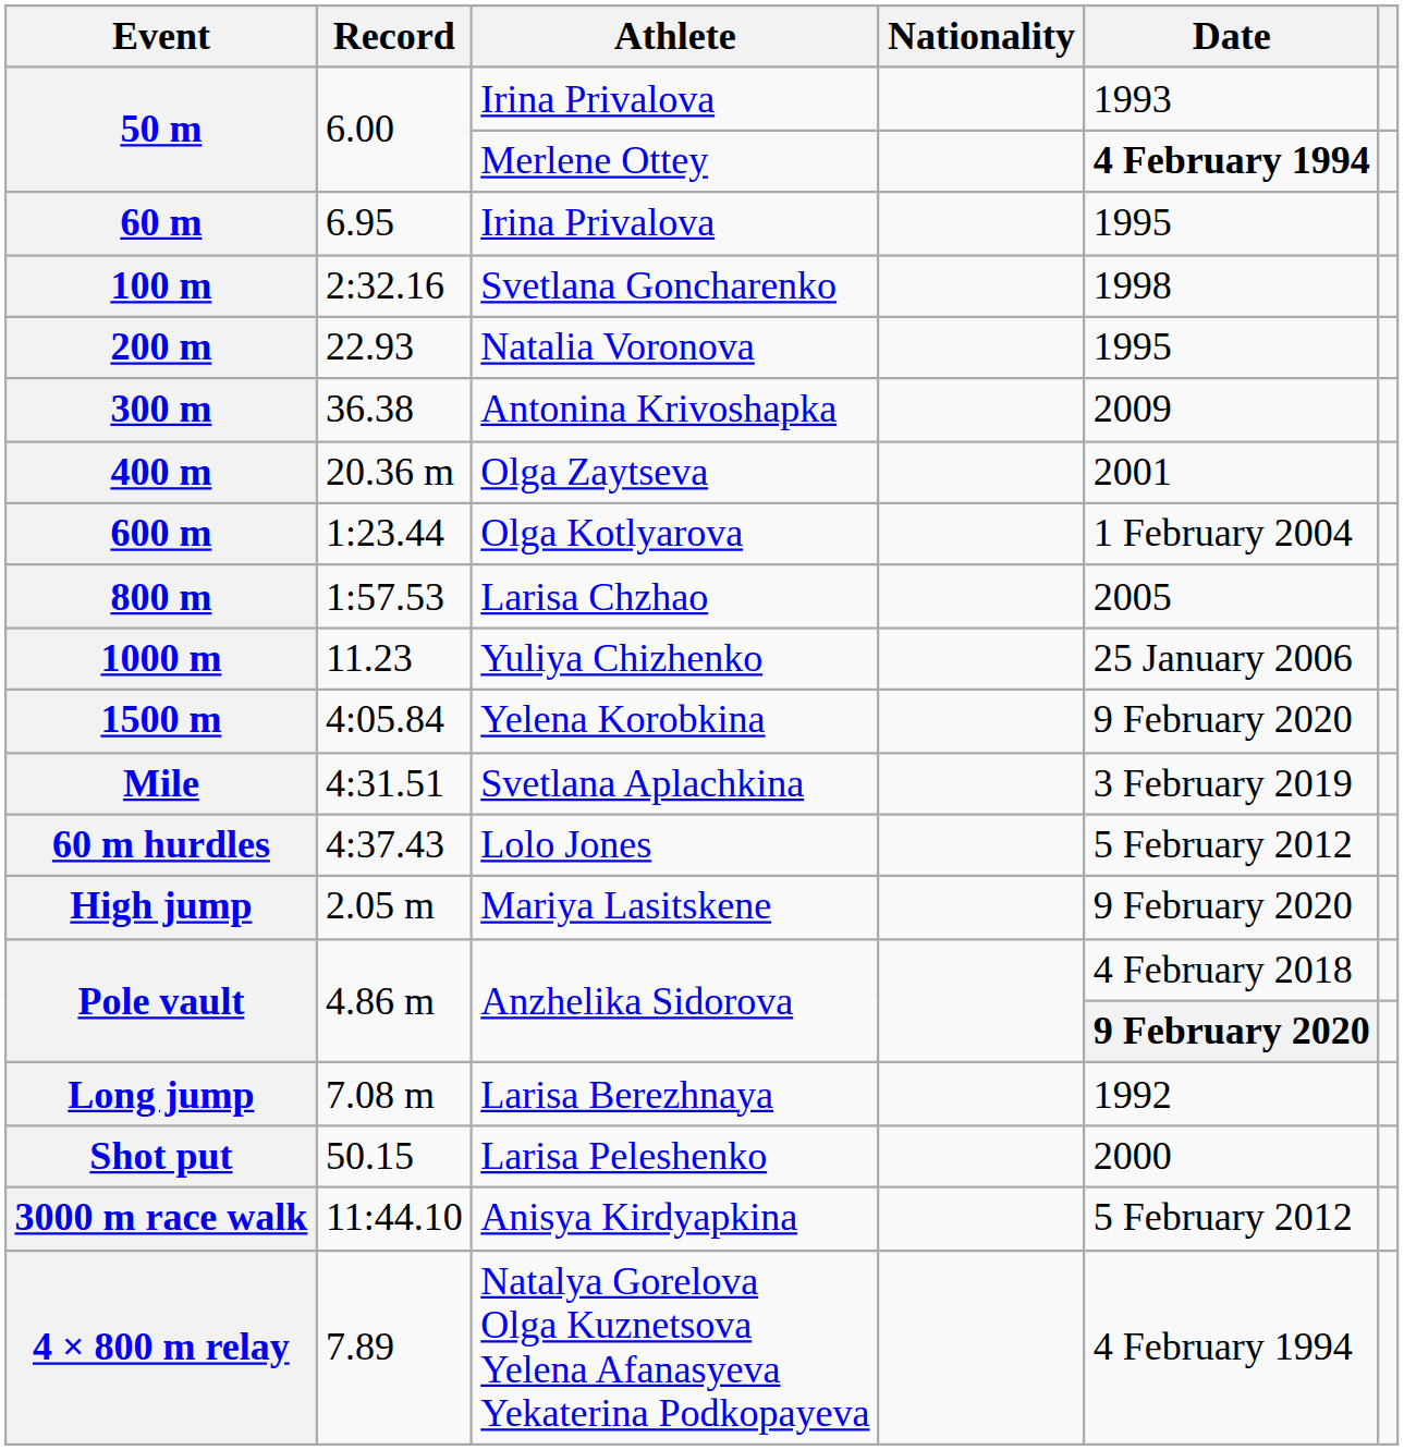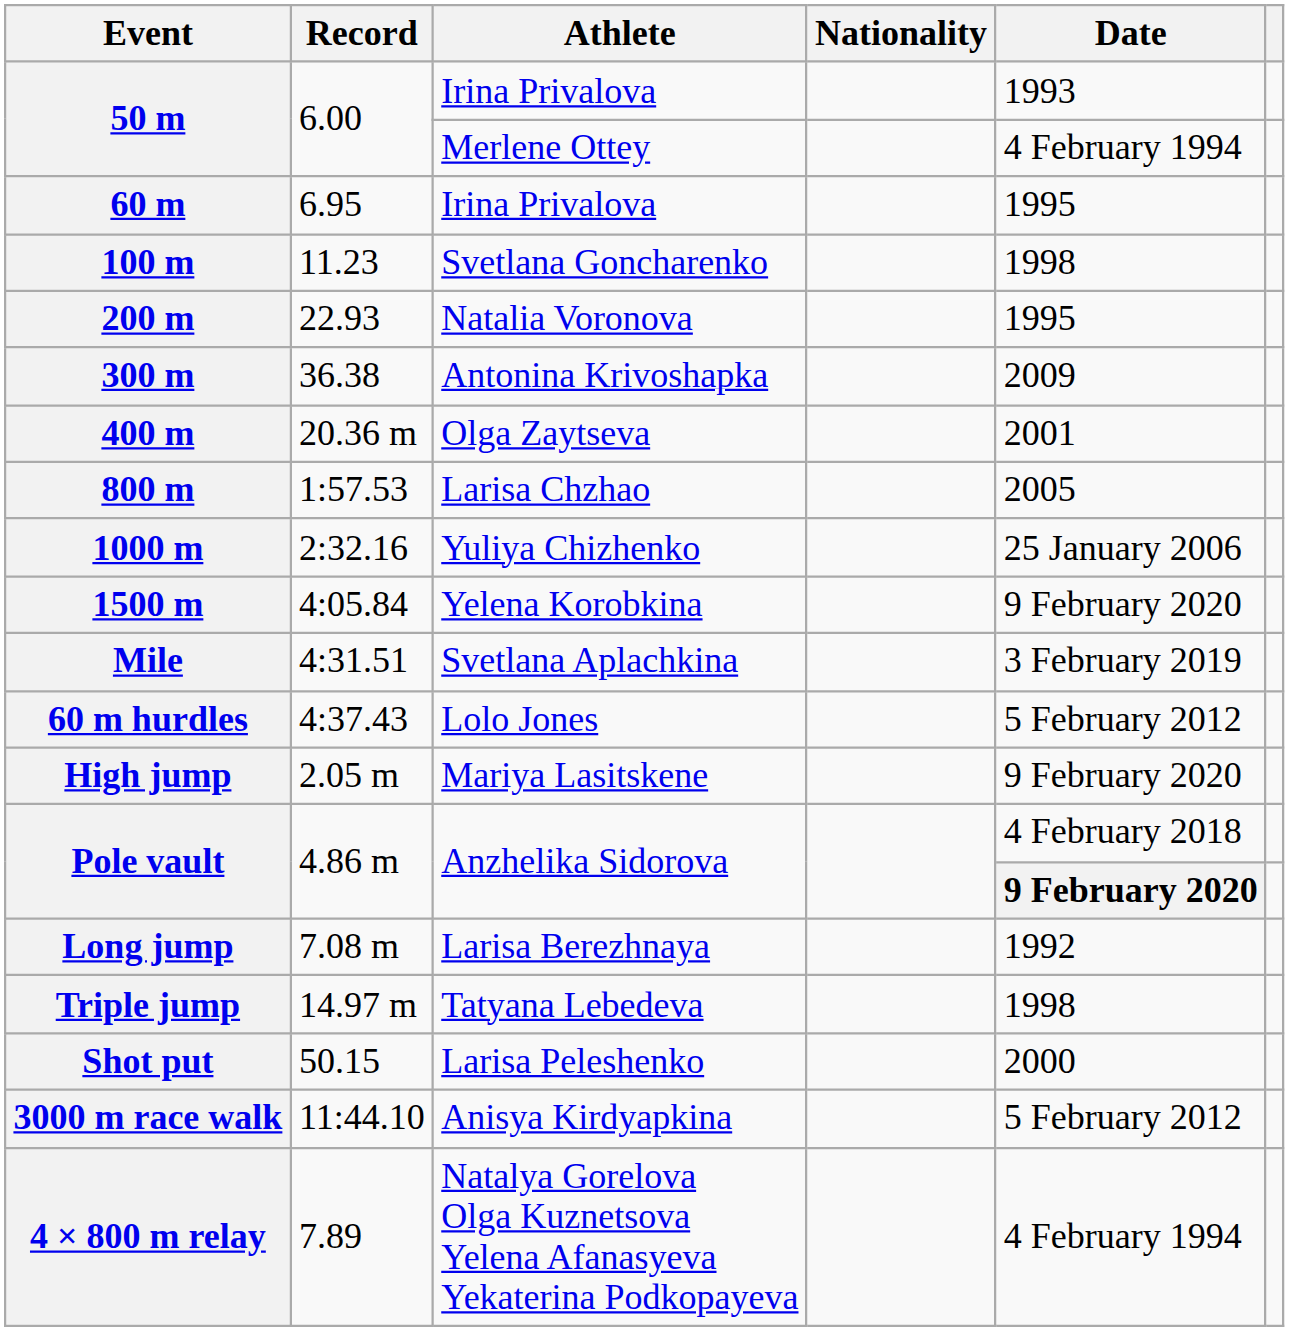50 m / Merlene Ottey | Date: bold -> normal
100 m | Record: 2:32.16 -> 11.23
- row: 600 m | 1:23.44 | Olga Kotlyarova | 1 February 2004
1000 m | Record: 11.23 -> 2:32.16
+ row: Triple jump | 14.97 m | Tatyana Lebedeva | 1998
